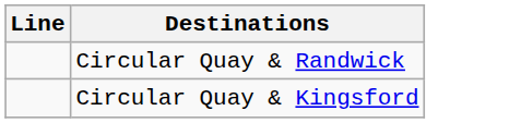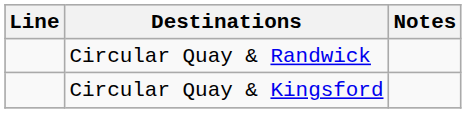+ column: Notes
